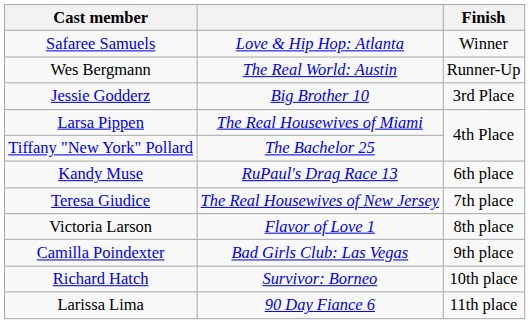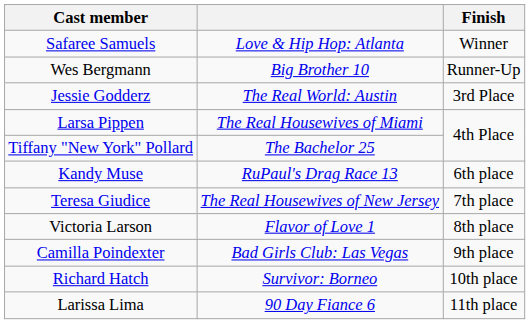Wes Bergmann | column 2: The Real World: Austin -> Big Brother 10
Jessie Godderz | column 2: Big Brother 10 -> The Real World: Austin
